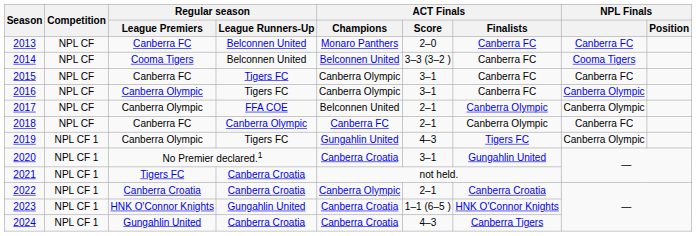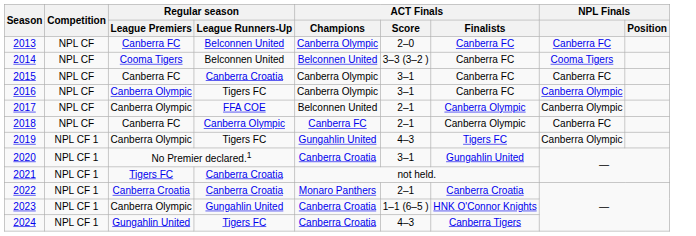2013 | ACT Finals / Champions: Monaro Panthers -> Canberra Olympic
2015 | Regular season / League Runners-Up: Tigers FC -> Canberra Croatia
2022 | ACT Finals / Champions: Canberra Olympic -> Monaro Panthers
2023 | Regular season / League Premiers: HNK O'Connor Knights -> Canberra Olympic
2024 | Regular season / League Runners-Up: Canberra Croatia -> Tigers FC
